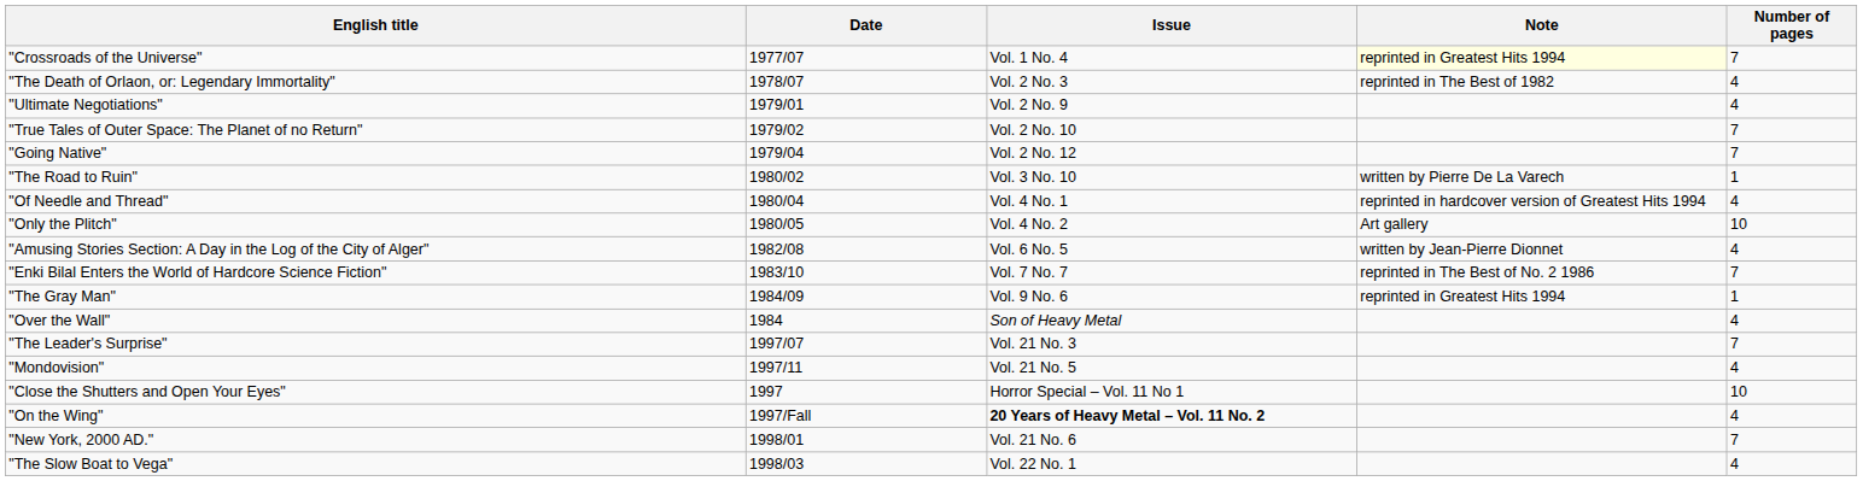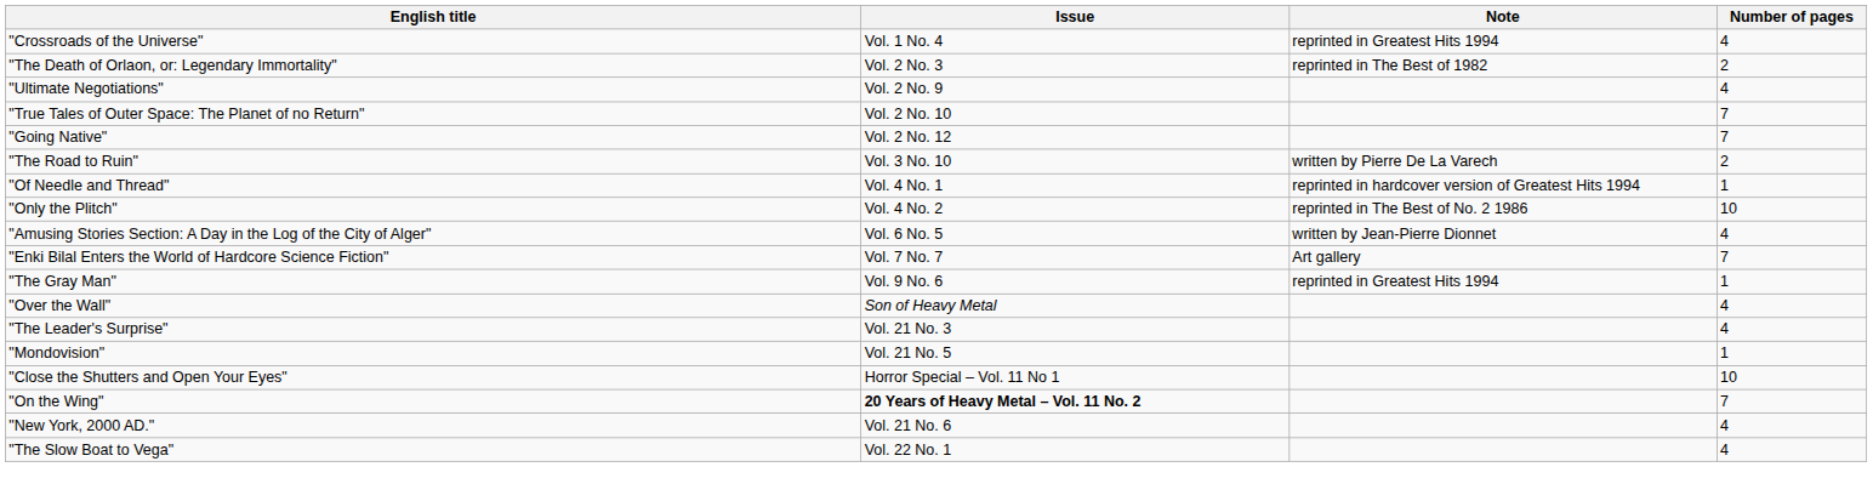- column: Date | 1977/07 | 1978/07 | 1979/01 | 1979/02 | 1979/04 | 1980/02 | 1980/04 | 1980/05 | 1982/08 | 1983/10 | 1984/09 | 1984 | 1997/07 | 1997/11 | 1997 | 1997/Fall | 1998/01 | 1998/03
"Crossroads of the Universe" | Note: lightyellow background -> no background
"Crossroads of the Universe" | Number of pages: 7 -> 4
"The Death of Orlaon, or: Legendary Immortality" | Number of pages: 4 -> 2
"The Road to Ruin" | Number of pages: 1 -> 2
"Of Needle and Thread" | Number of pages: 4 -> 1
"Only the Plitch" | Note: Art gallery -> reprinted in The Best of No. 2 1986
"Enki Bilal Enters the World of Hardcore Science Fiction" | Note: reprinted in The Best of No. 2 1986 -> Art gallery
"The Leader's Surprise" | Number of pages: 7 -> 4
"Mondovision" | Number of pages: 4 -> 1
"On the Wing" | Number of pages: 4 -> 7
"New York, 2000 AD." | Number of pages: 7 -> 4
